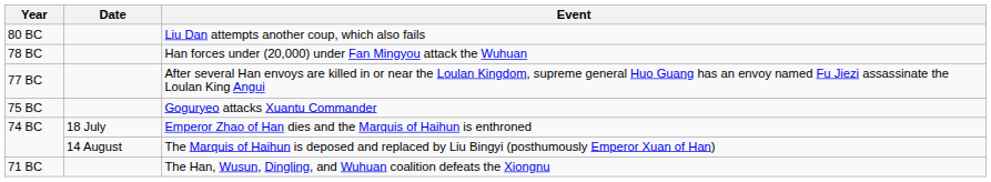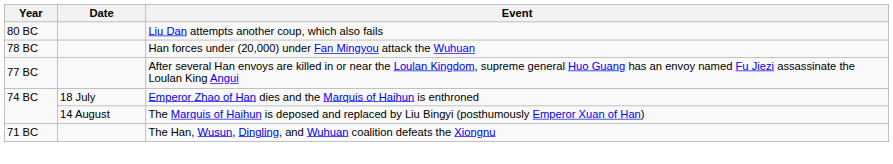- row: 75 BC | Goguryeo attacks Xuantu Commander
